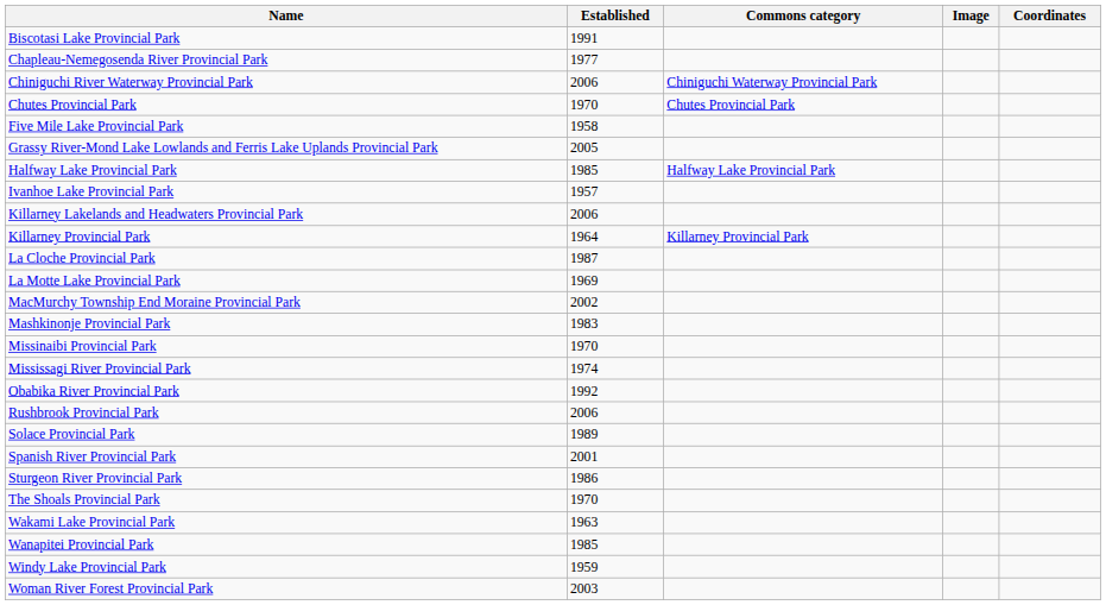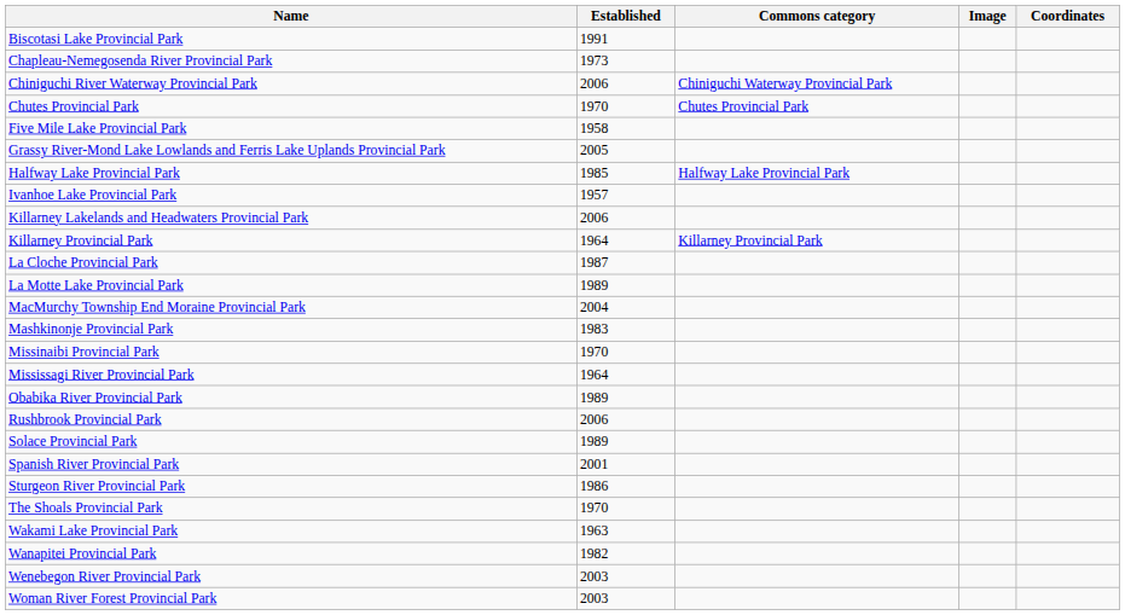Chapleau-Nemegosenda River Provincial Park | Established: 1977 -> 1973
La Motte Lake Provincial Park | Established: 1969 -> 1989
MacMurchy Township End Moraine Provincial Park | Established: 2002 -> 2004
Mississagi River Provincial Park | Established: 1974 -> 1964
Obabika River Provincial Park | Established: 1992 -> 1989
Wanapitei Provincial Park | Established: 1985 -> 1982
+ row: Wenebegon River Provincial Park | 2003
- row: Windy Lake Provincial Park | 1959
